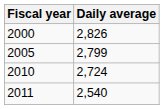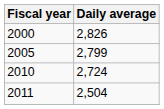2011 | Daily average: 2,540 -> 2,504
